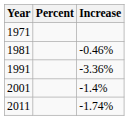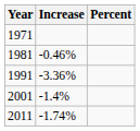columns swapped: Percent <-> Increase
